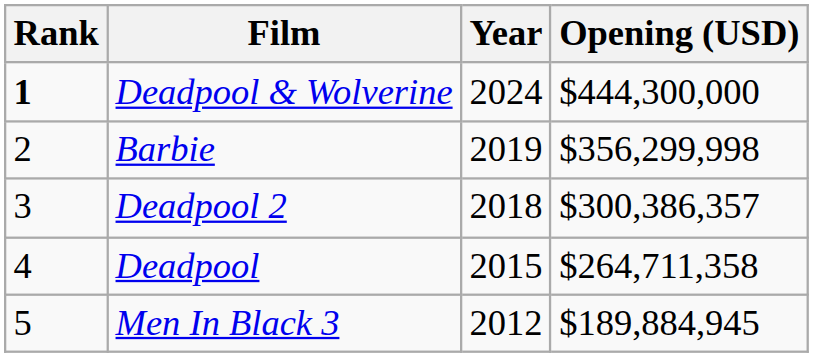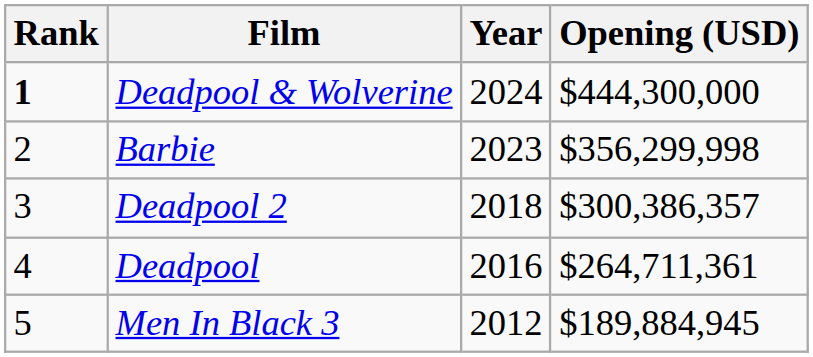Barbie | Year: 2019 -> 2023
Deadpool | Year: 2015 -> 2016
Deadpool | Opening (USD): $264,711,358 -> $264,711,361
